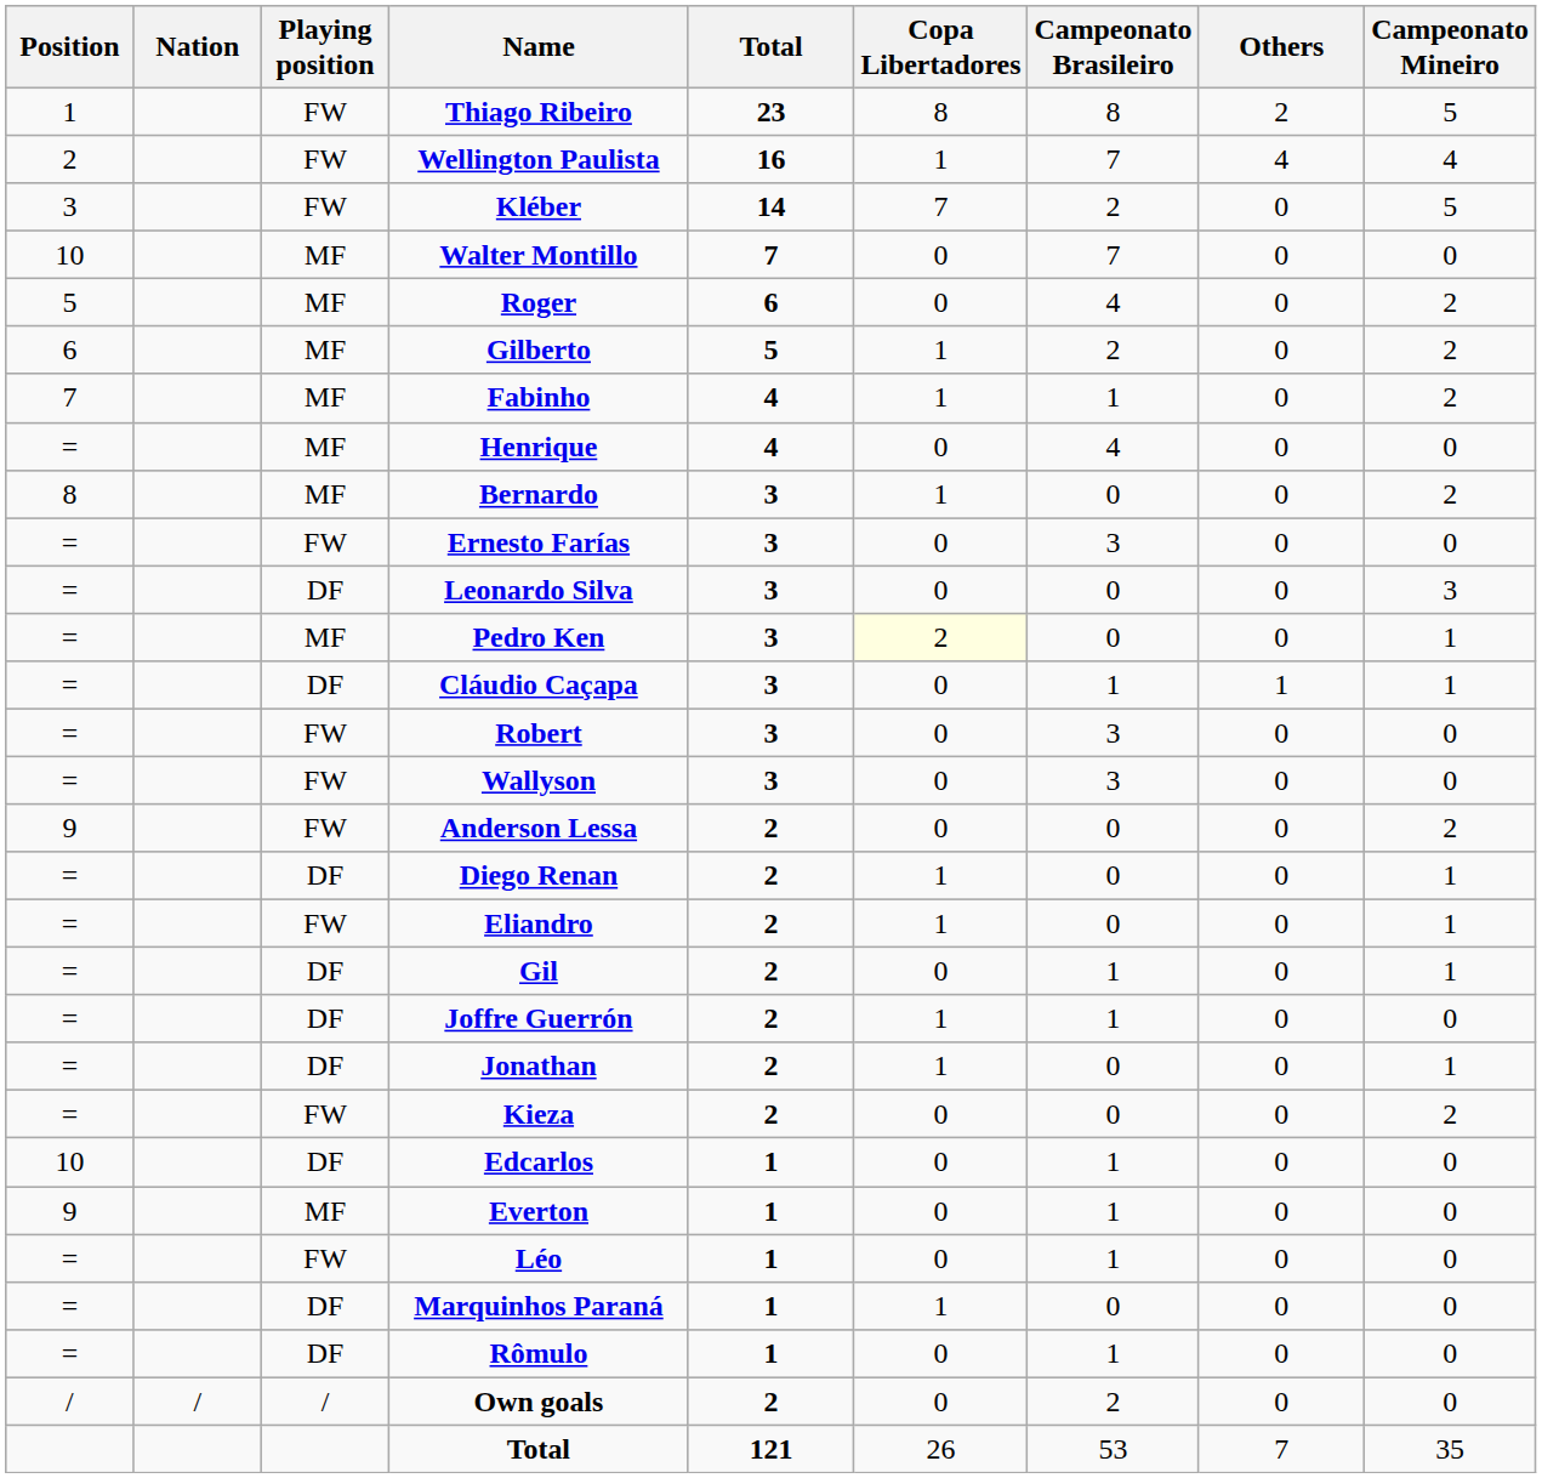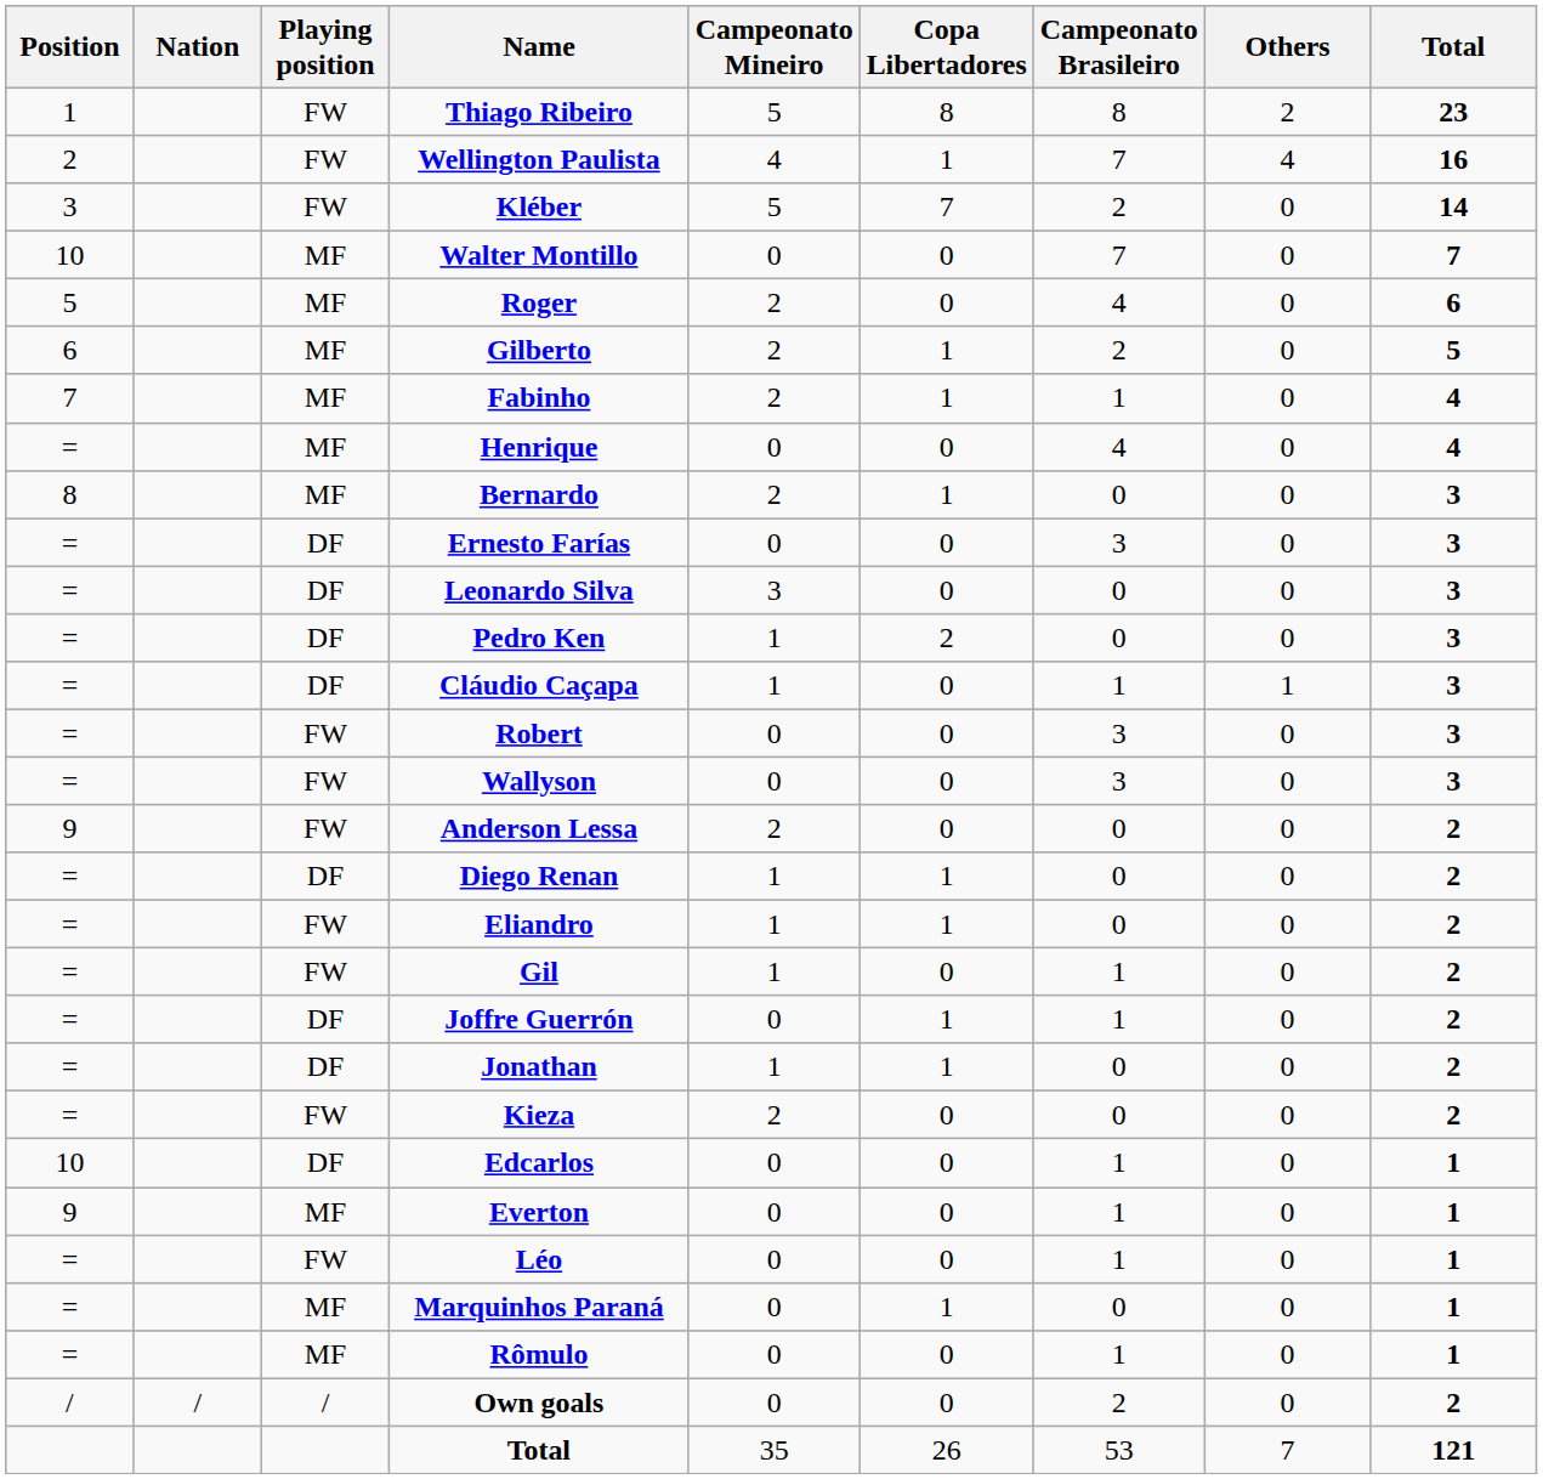columns swapped: Campeonato Mineiro <-> Total
Ernesto Farías | Playing position: FW -> DF
Pedro Ken | Playing position: MF -> DF
Pedro Ken | Copa Libertadores: lightyellow background -> no background
Gil | Playing position: DF -> FW
Marquinhos Paraná | Playing position: DF -> MF
Rômulo | Playing position: DF -> MF
